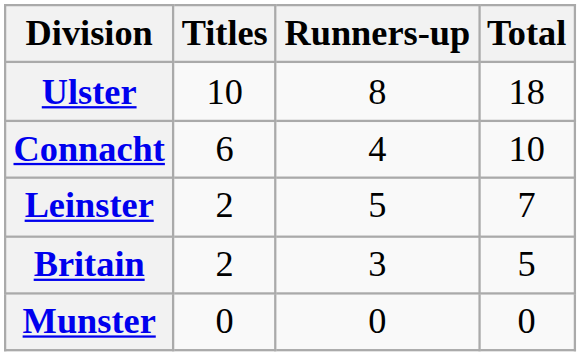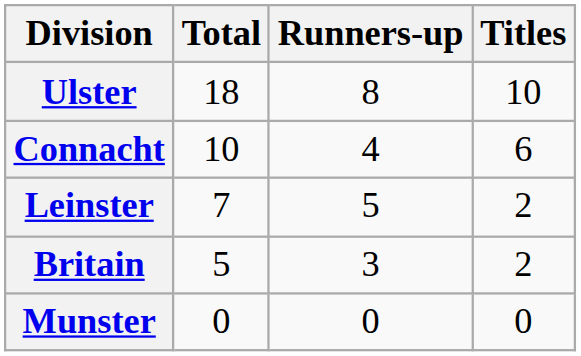columns swapped: Titles <-> Total
